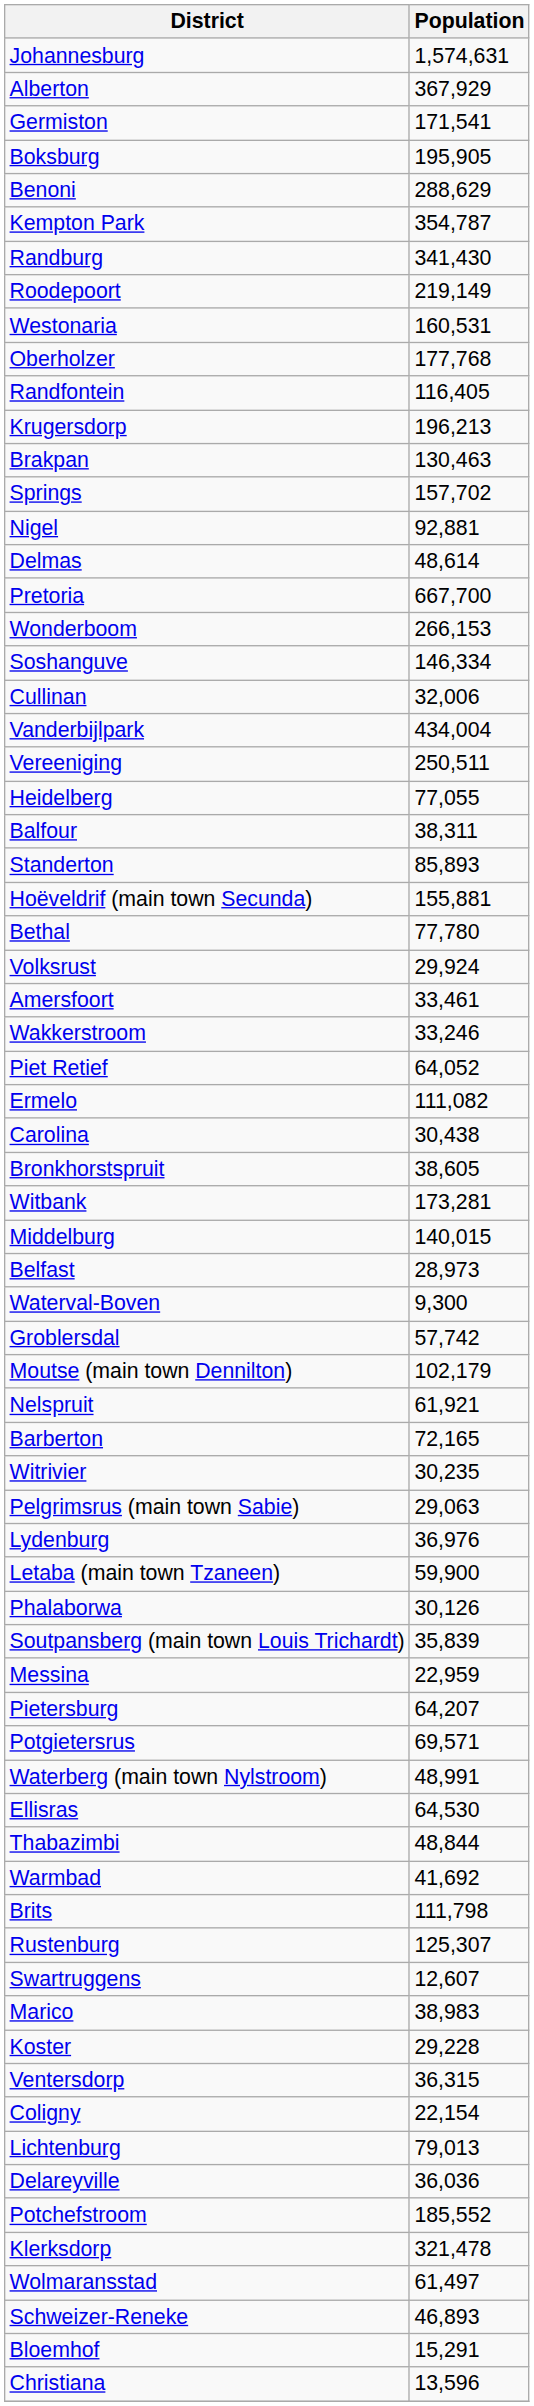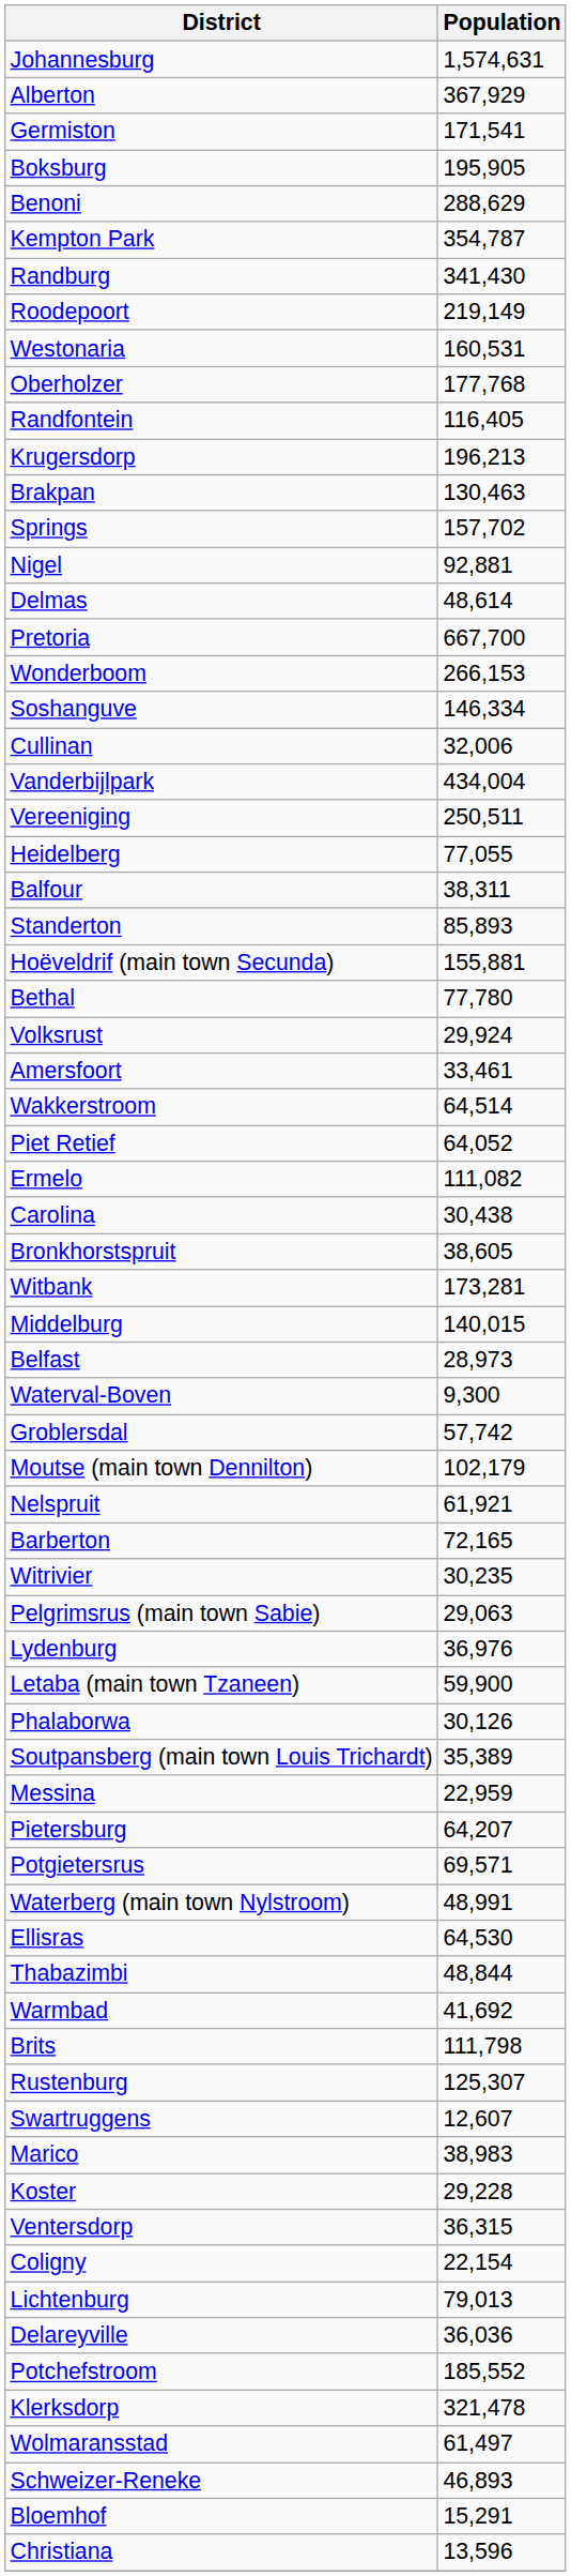Wakkerstroom | Population: 33,246 -> 64,514
Soutpansberg (main town Louis Trichardt) | Population: 35,839 -> 35,389
